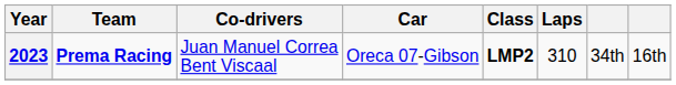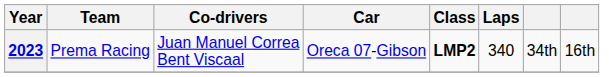2023 | Team: bold -> normal
2023 | Laps: 310 -> 340
